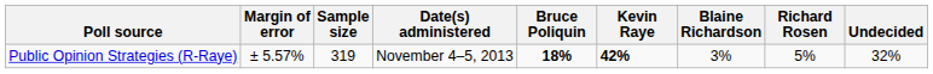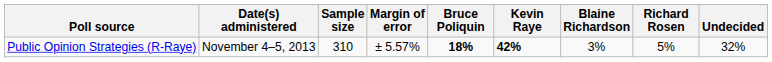columns swapped: Date(s) administered <-> Margin of error
Public Opinion Strategies (R-Raye) | Sample size: 319 -> 310
